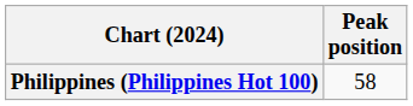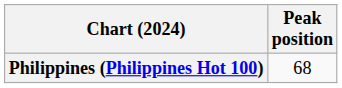Philippines (Philippines Hot 100) | Peak position: 58 -> 68
